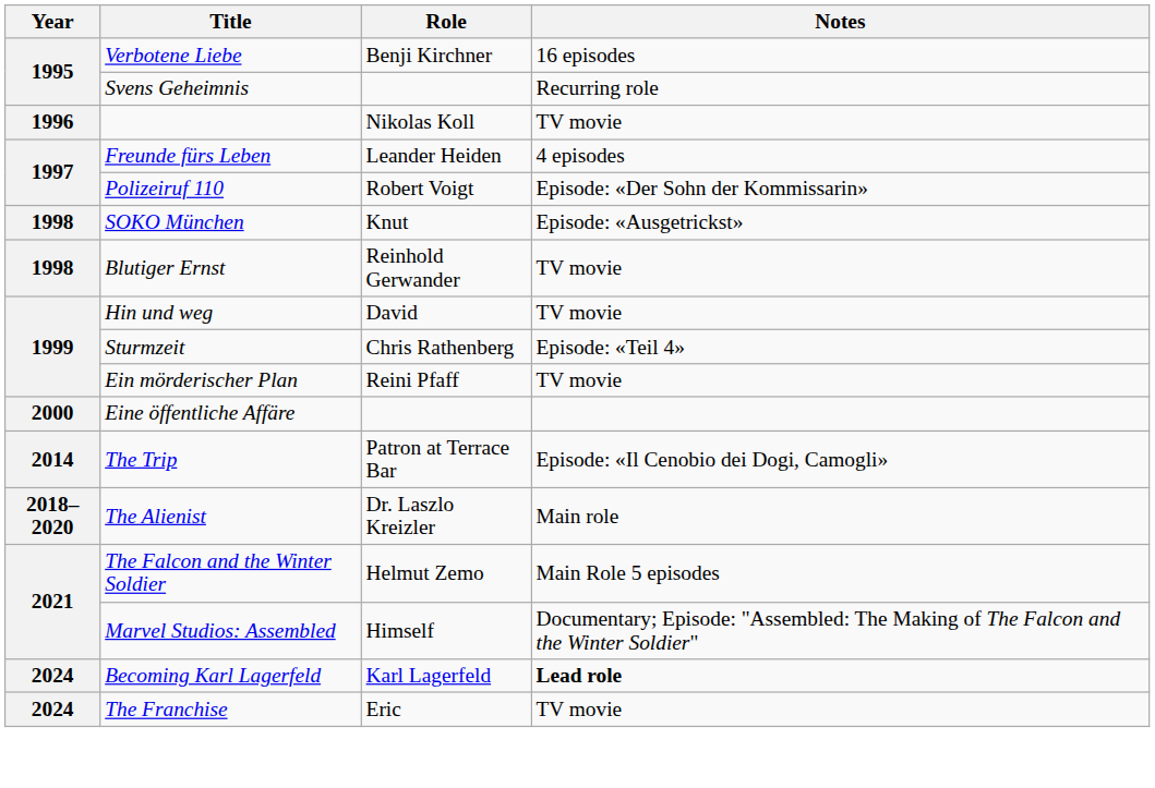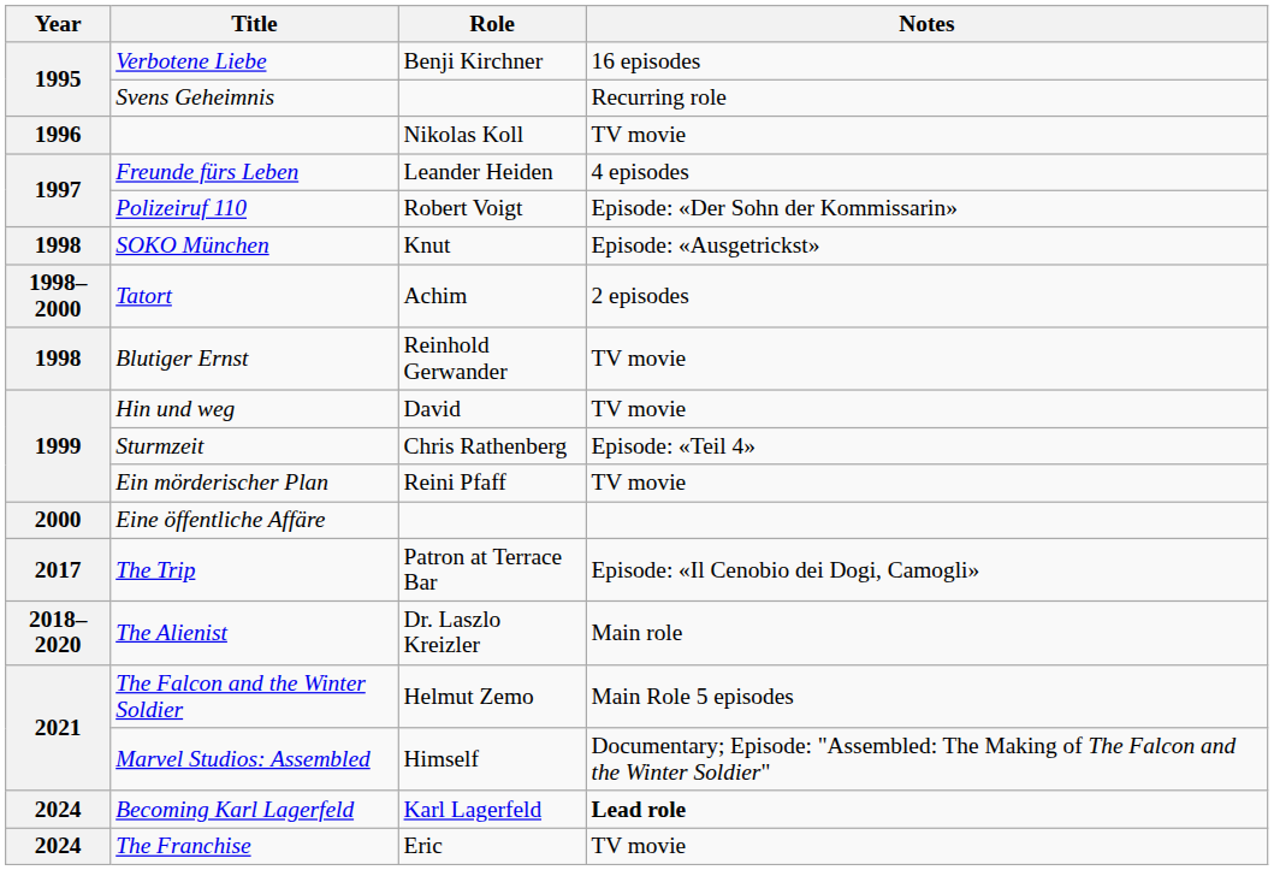+ row: 1998–2000 | Tatort | Achim | 2 episodes
The Trip | Year: 2014 -> 2017
